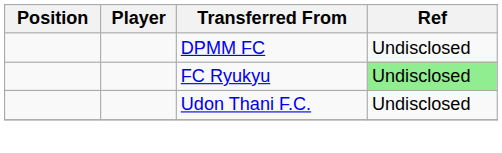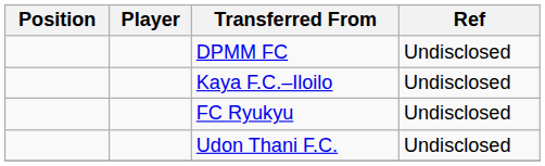+ row: Kaya F.C.–Iloilo | Undisclosed
FC Ryukyu | Ref: lightgreen background -> no background
